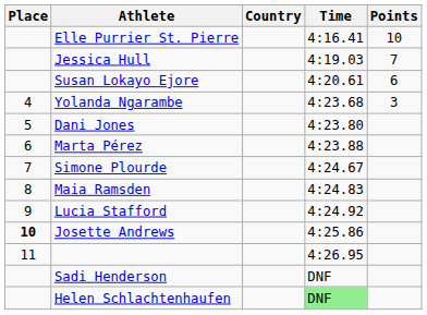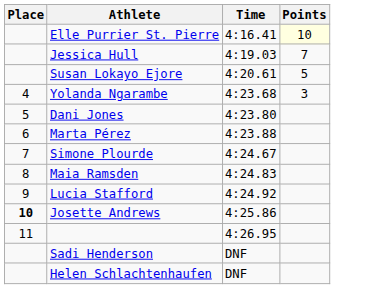- column: Country
Elle Purrier St. Pierre | Points: no background -> lightyellow background
Susan Lokayo Ejore | Points: 6 -> 5
Helen Schlachtenhaufen | Time: lightgreen background -> no background
